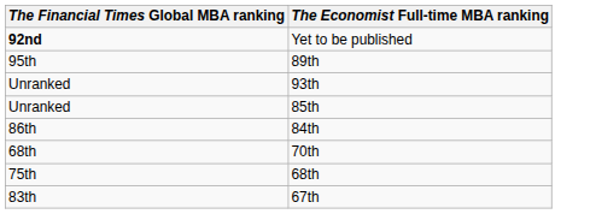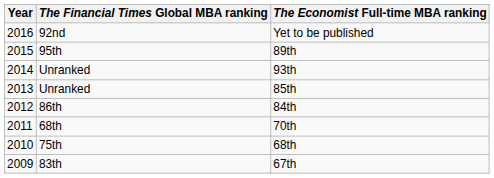+ column: Year | 2016 | 2015 | 2014 | 2013 | 2012 | 2011 | 2010 | 2009
Yet to be published | The Financial Times Global MBA ranking: bold -> normal
